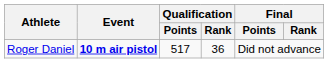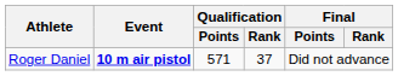Roger Daniel | Qualification / Points: 517 -> 571
Roger Daniel | Qualification / Rank: 36 -> 37
